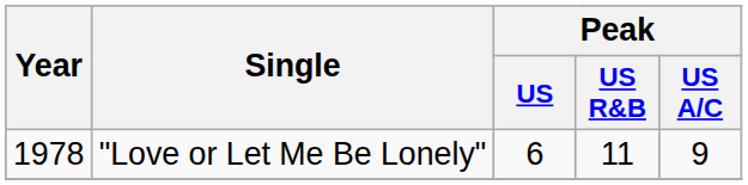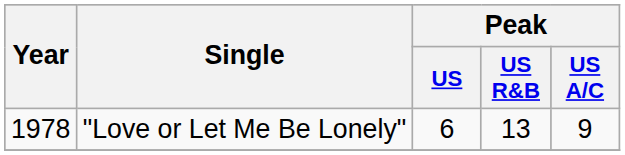"Love or Let Me Be Lonely" | Peak / US R&B: 11 -> 13
